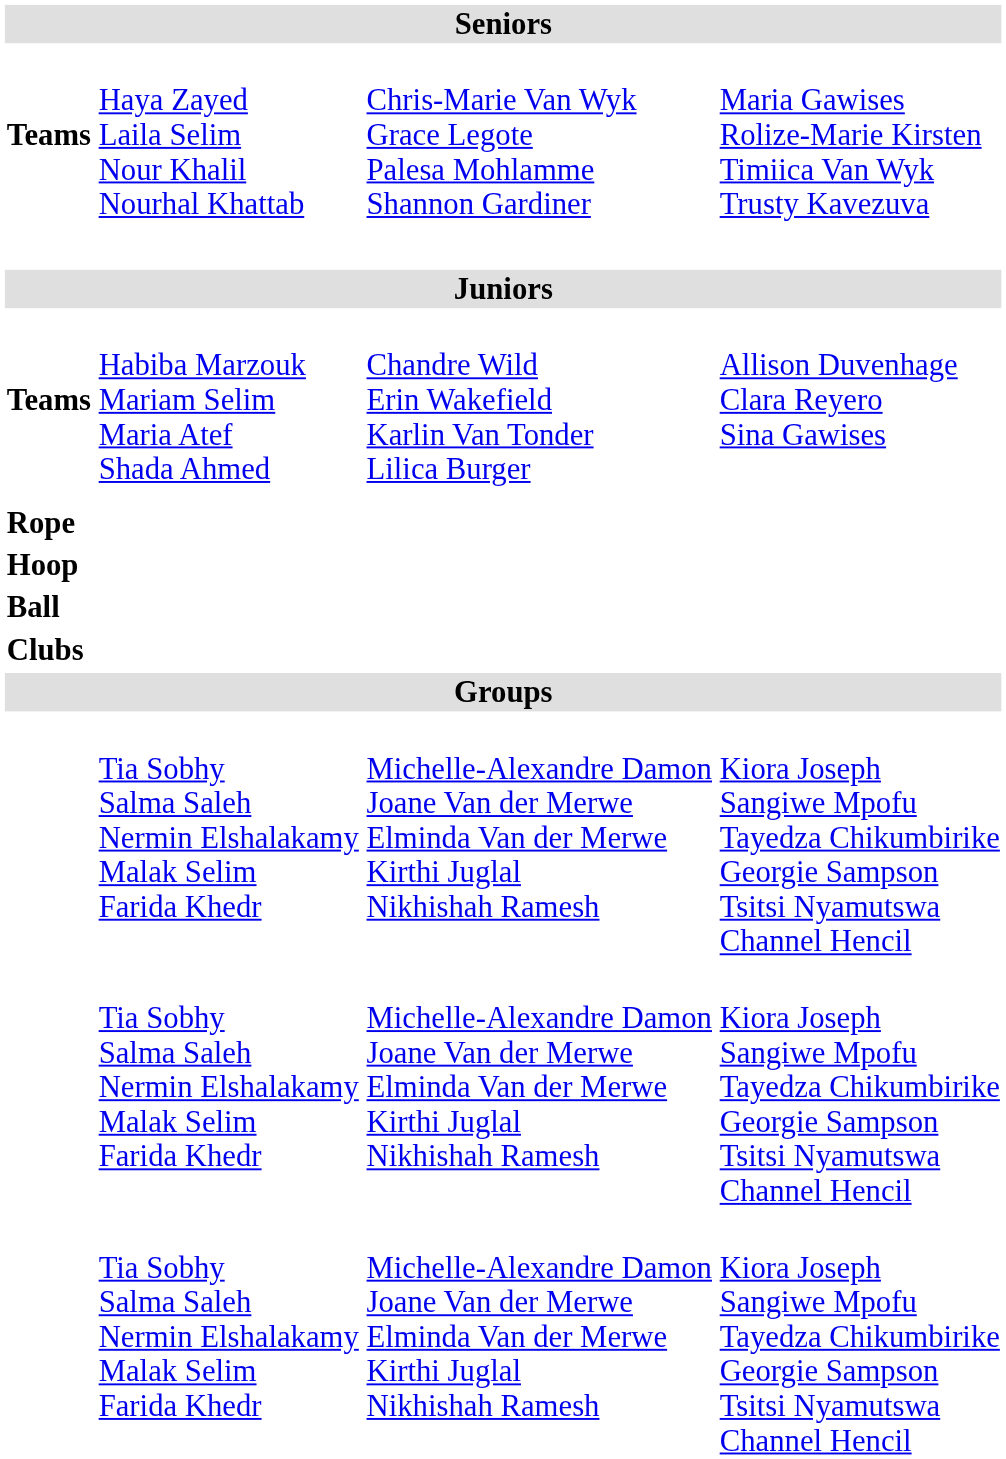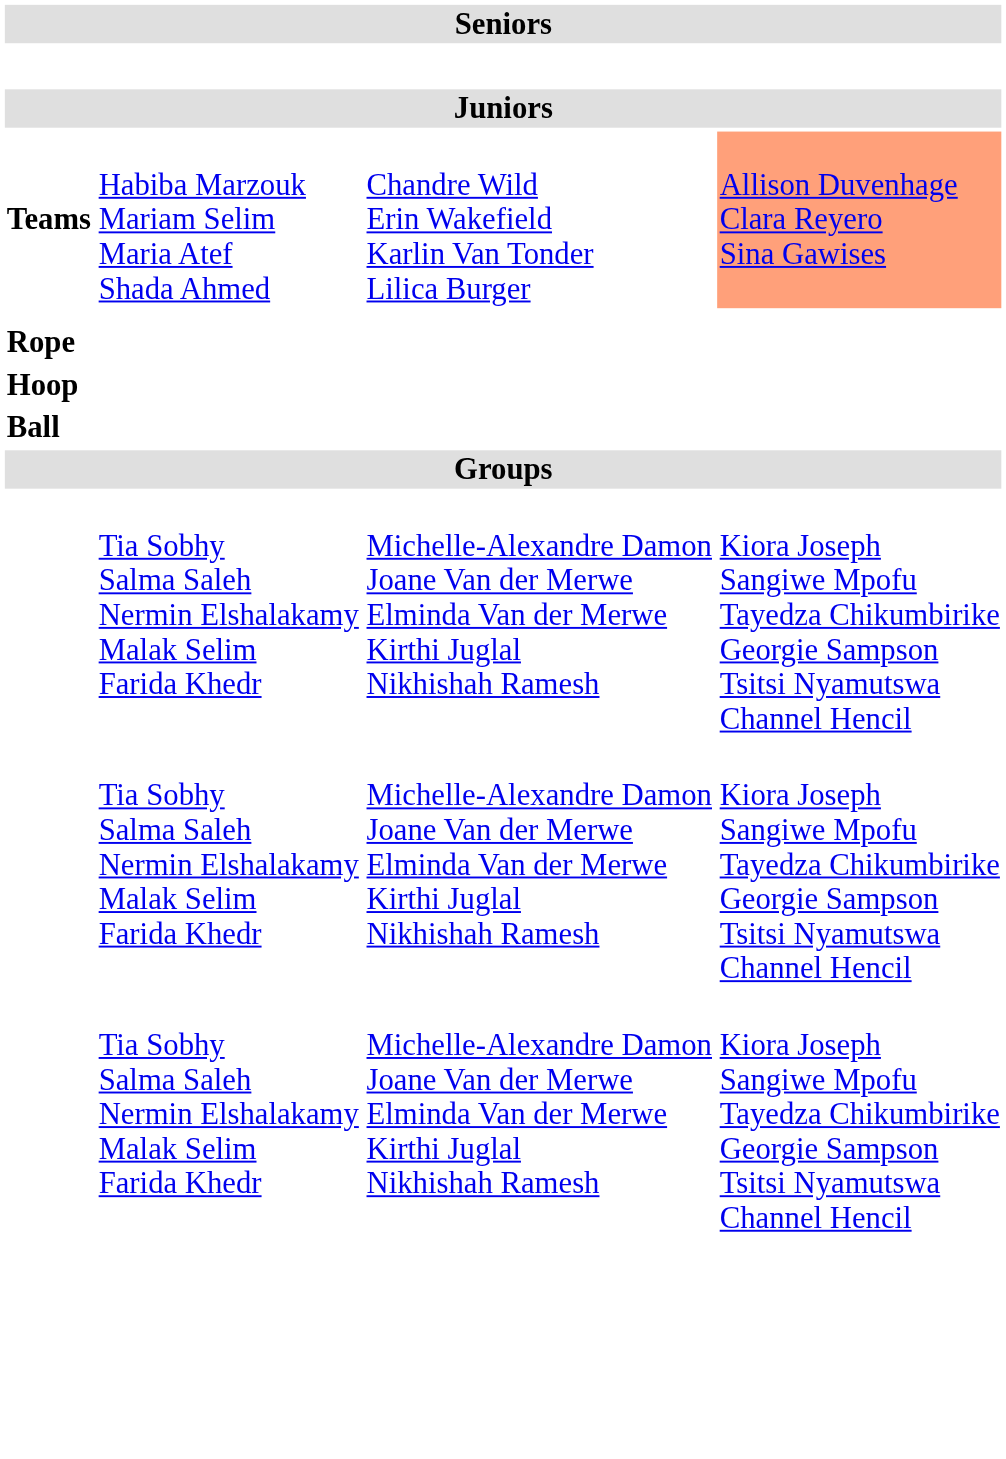- row: Teams | Haya Zayed Laila Selim Nour Khalil Nourhal Khattab | Chris-Marie Van Wyk Grace Legote Palesa Mohlamme Shannon Gardiner | Maria Gawises Rolize-Marie Kirsten Timiica Van Wyk Trusty Kavezuva
Teams / Habiba Marzouk Mariam Selim Maria Atef Shada Ahmed | column 4: no background -> lightsalmon background
- row: Clubs
